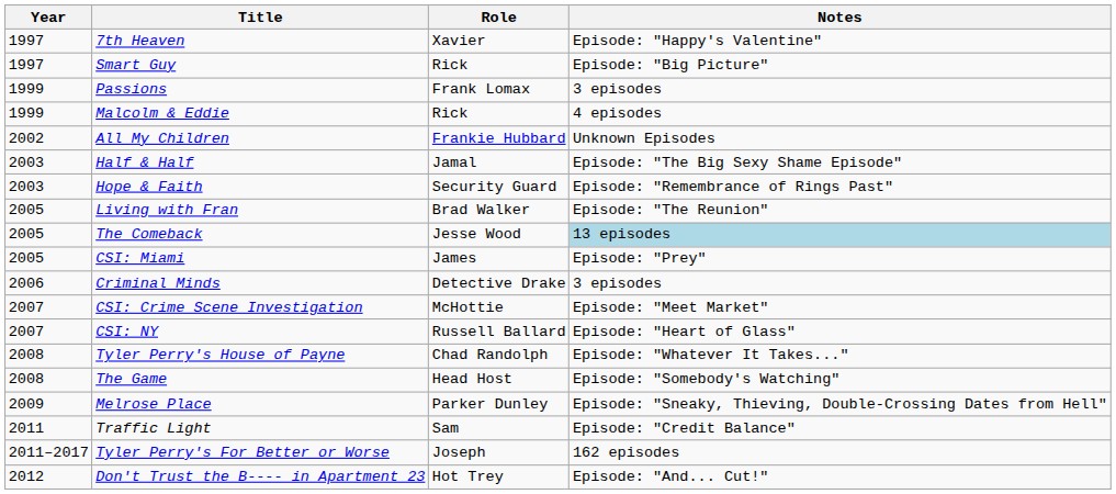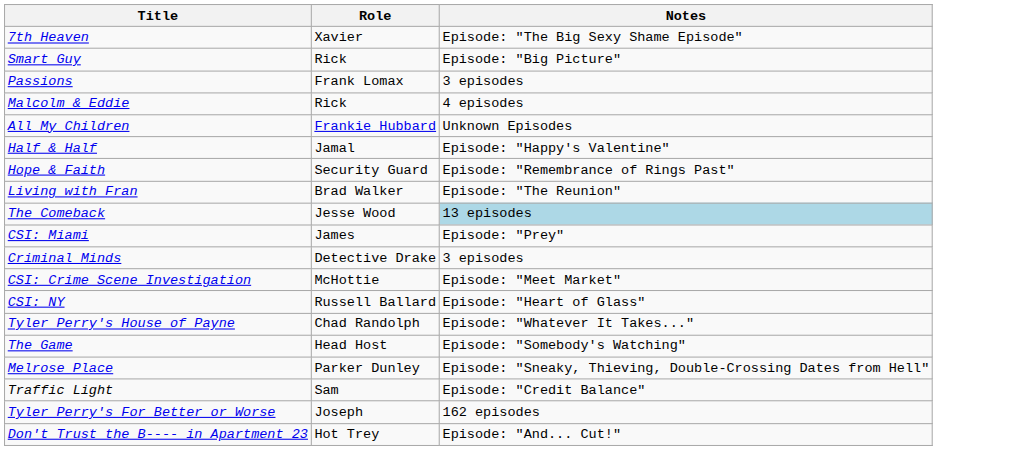- column: Year | 1997 | 1997 | 1999 | 1999 | 2002 | 2003 | 2003 | 2005 | 2005 | 2005 | 2006 | 2007 | 2007 | 2008 | 2008 | 2009 | 2011 | 2011–2017 | 2012
7th Heaven | Notes: Episode: "Happy's Valentine" -> Episode: "The Big Sexy Shame Episode"
Half & Half | Notes: Episode: "The Big Sexy Shame Episode" -> Episode: "Happy's Valentine"
